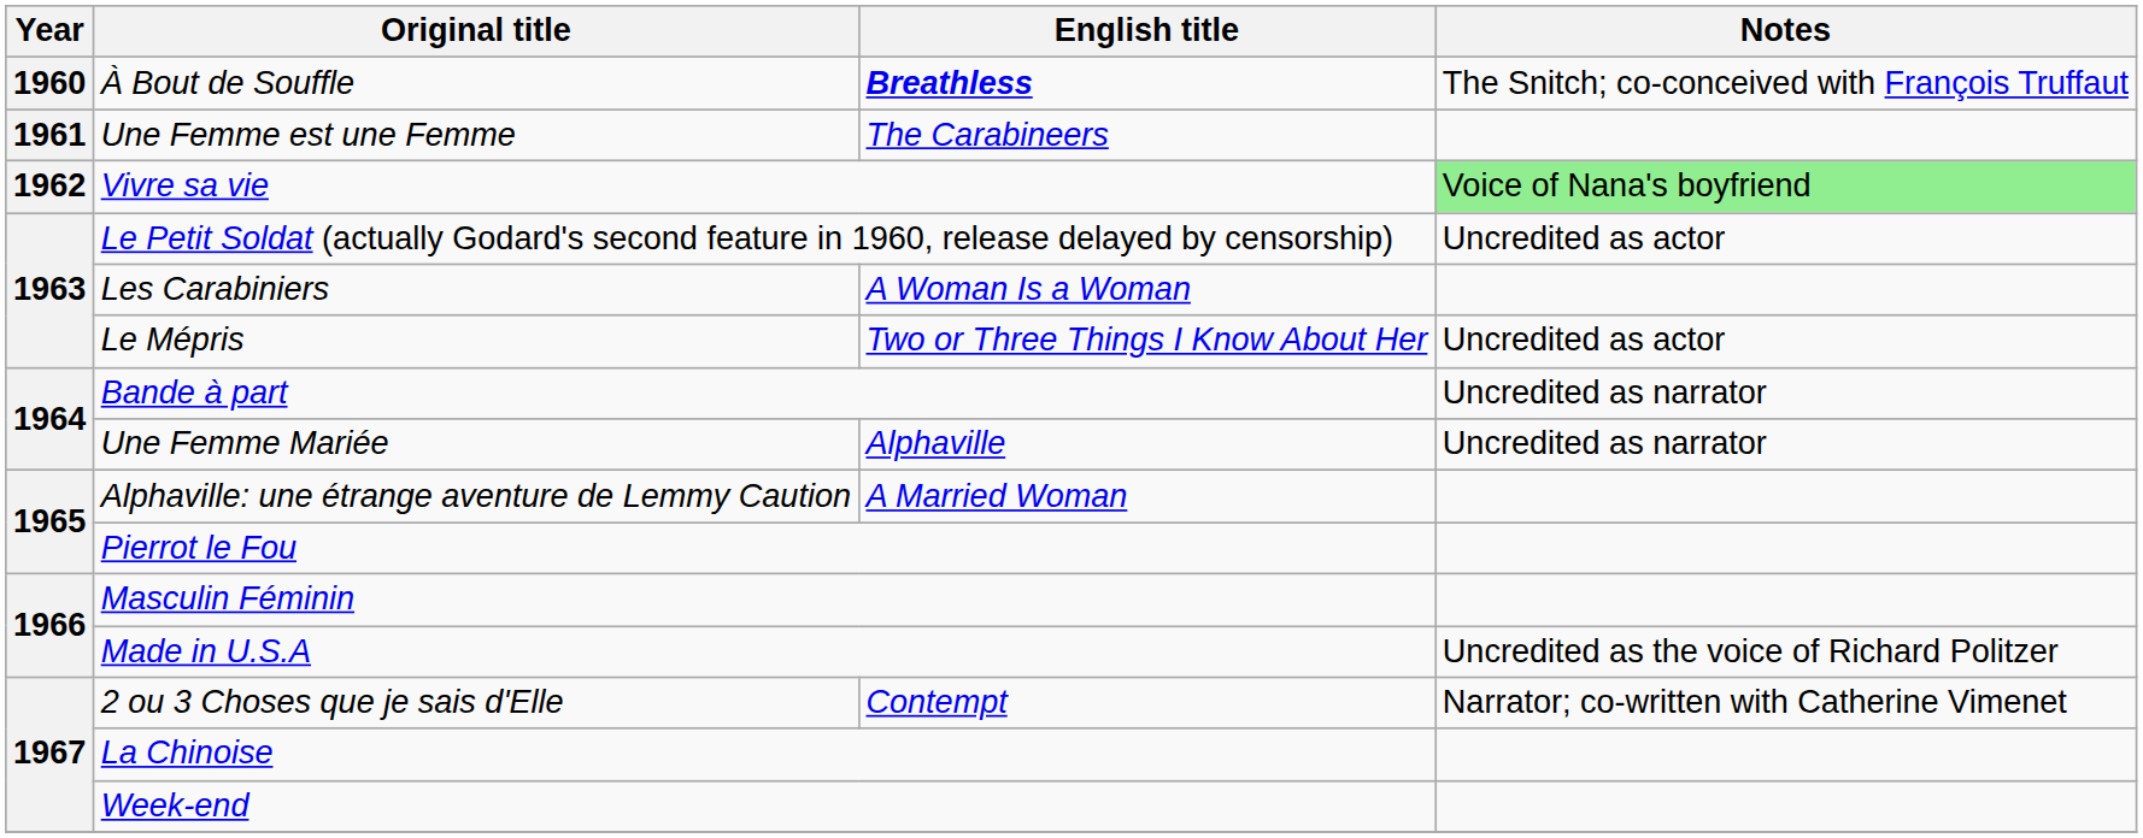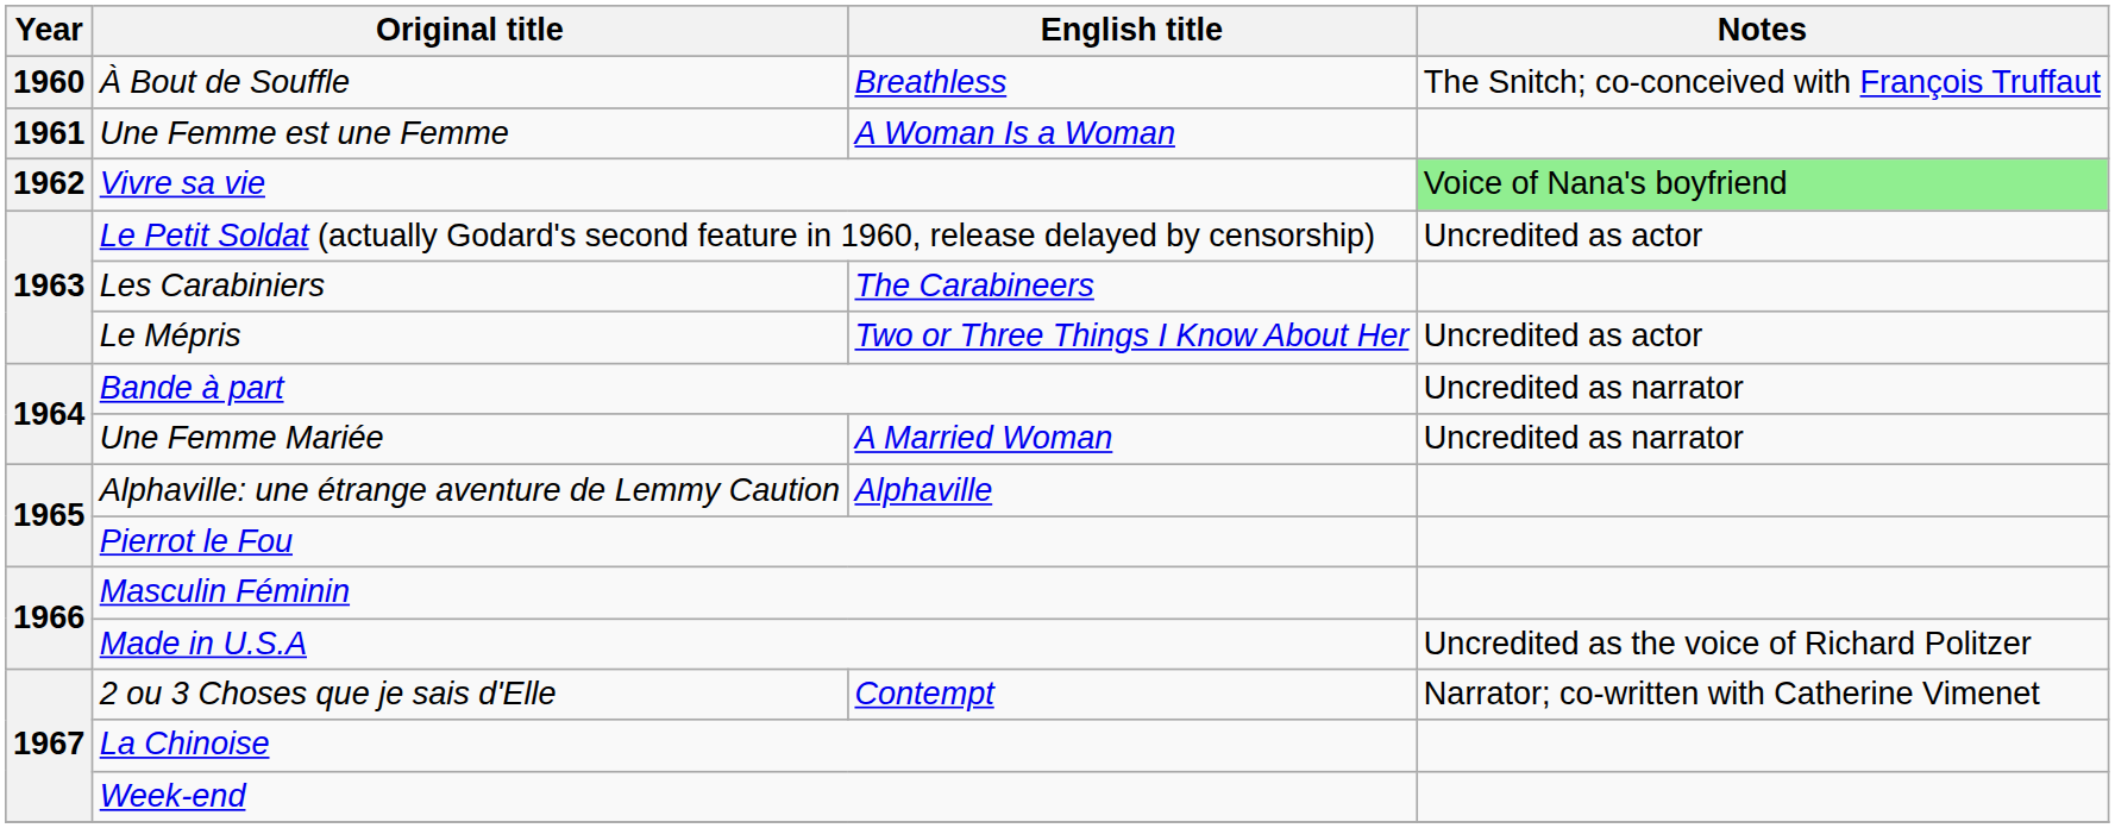À Bout de Souffle | English title: bold -> normal
Une Femme est une Femme | English title: The Carabineers -> A Woman Is a Woman
Les Carabiniers | English title: A Woman Is a Woman -> The Carabineers
Une Femme Mariée | English title: Alphaville -> A Married Woman
Alphaville: une étrange aventure de Lemmy Caution | English title: A Married Woman -> Alphaville
